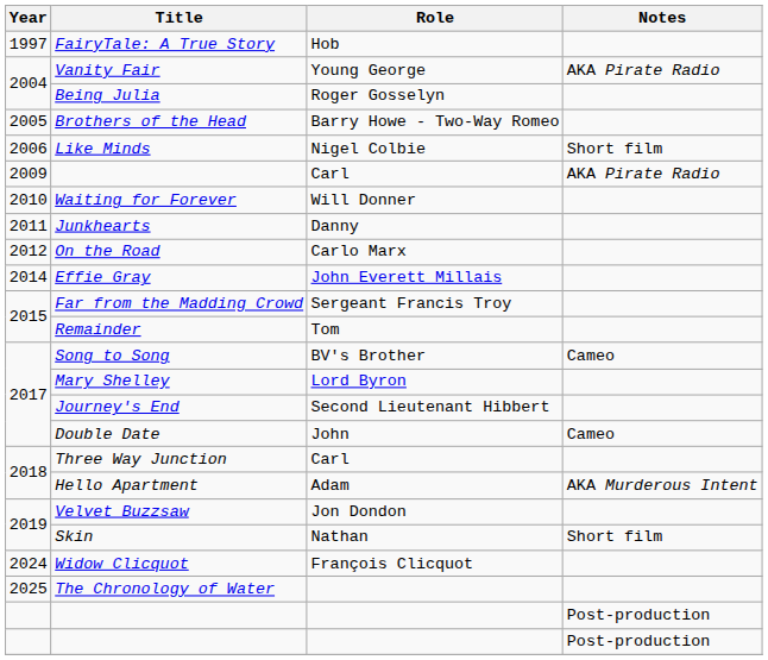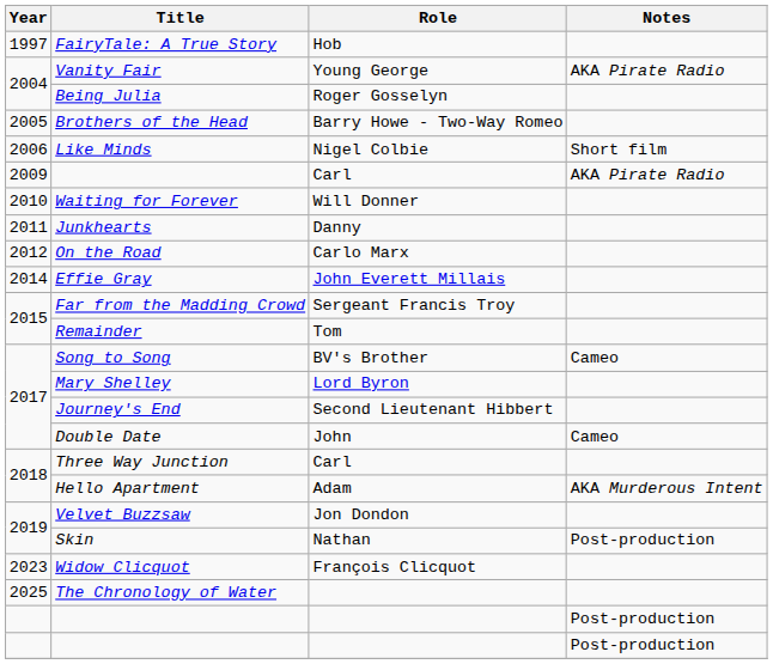Skin | Notes: Short film -> Post-production
Widow Clicquot | Year: 2024 -> 2023
